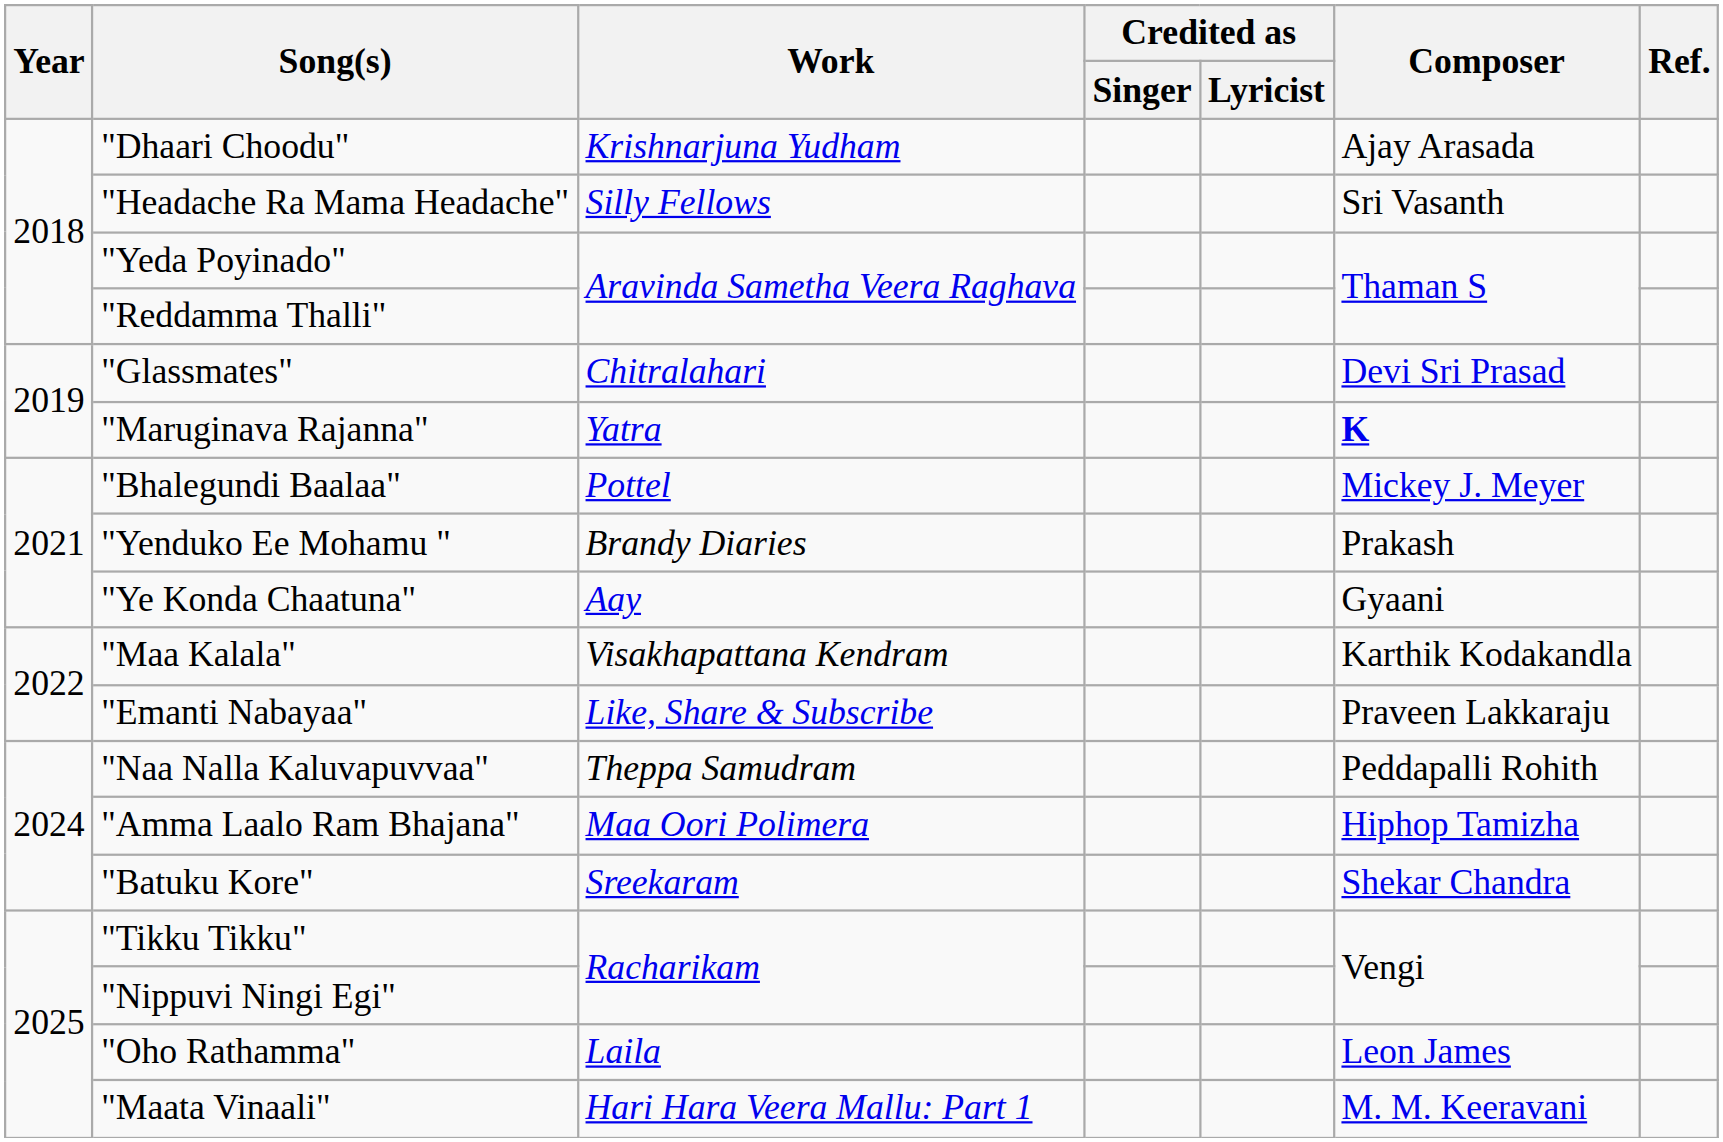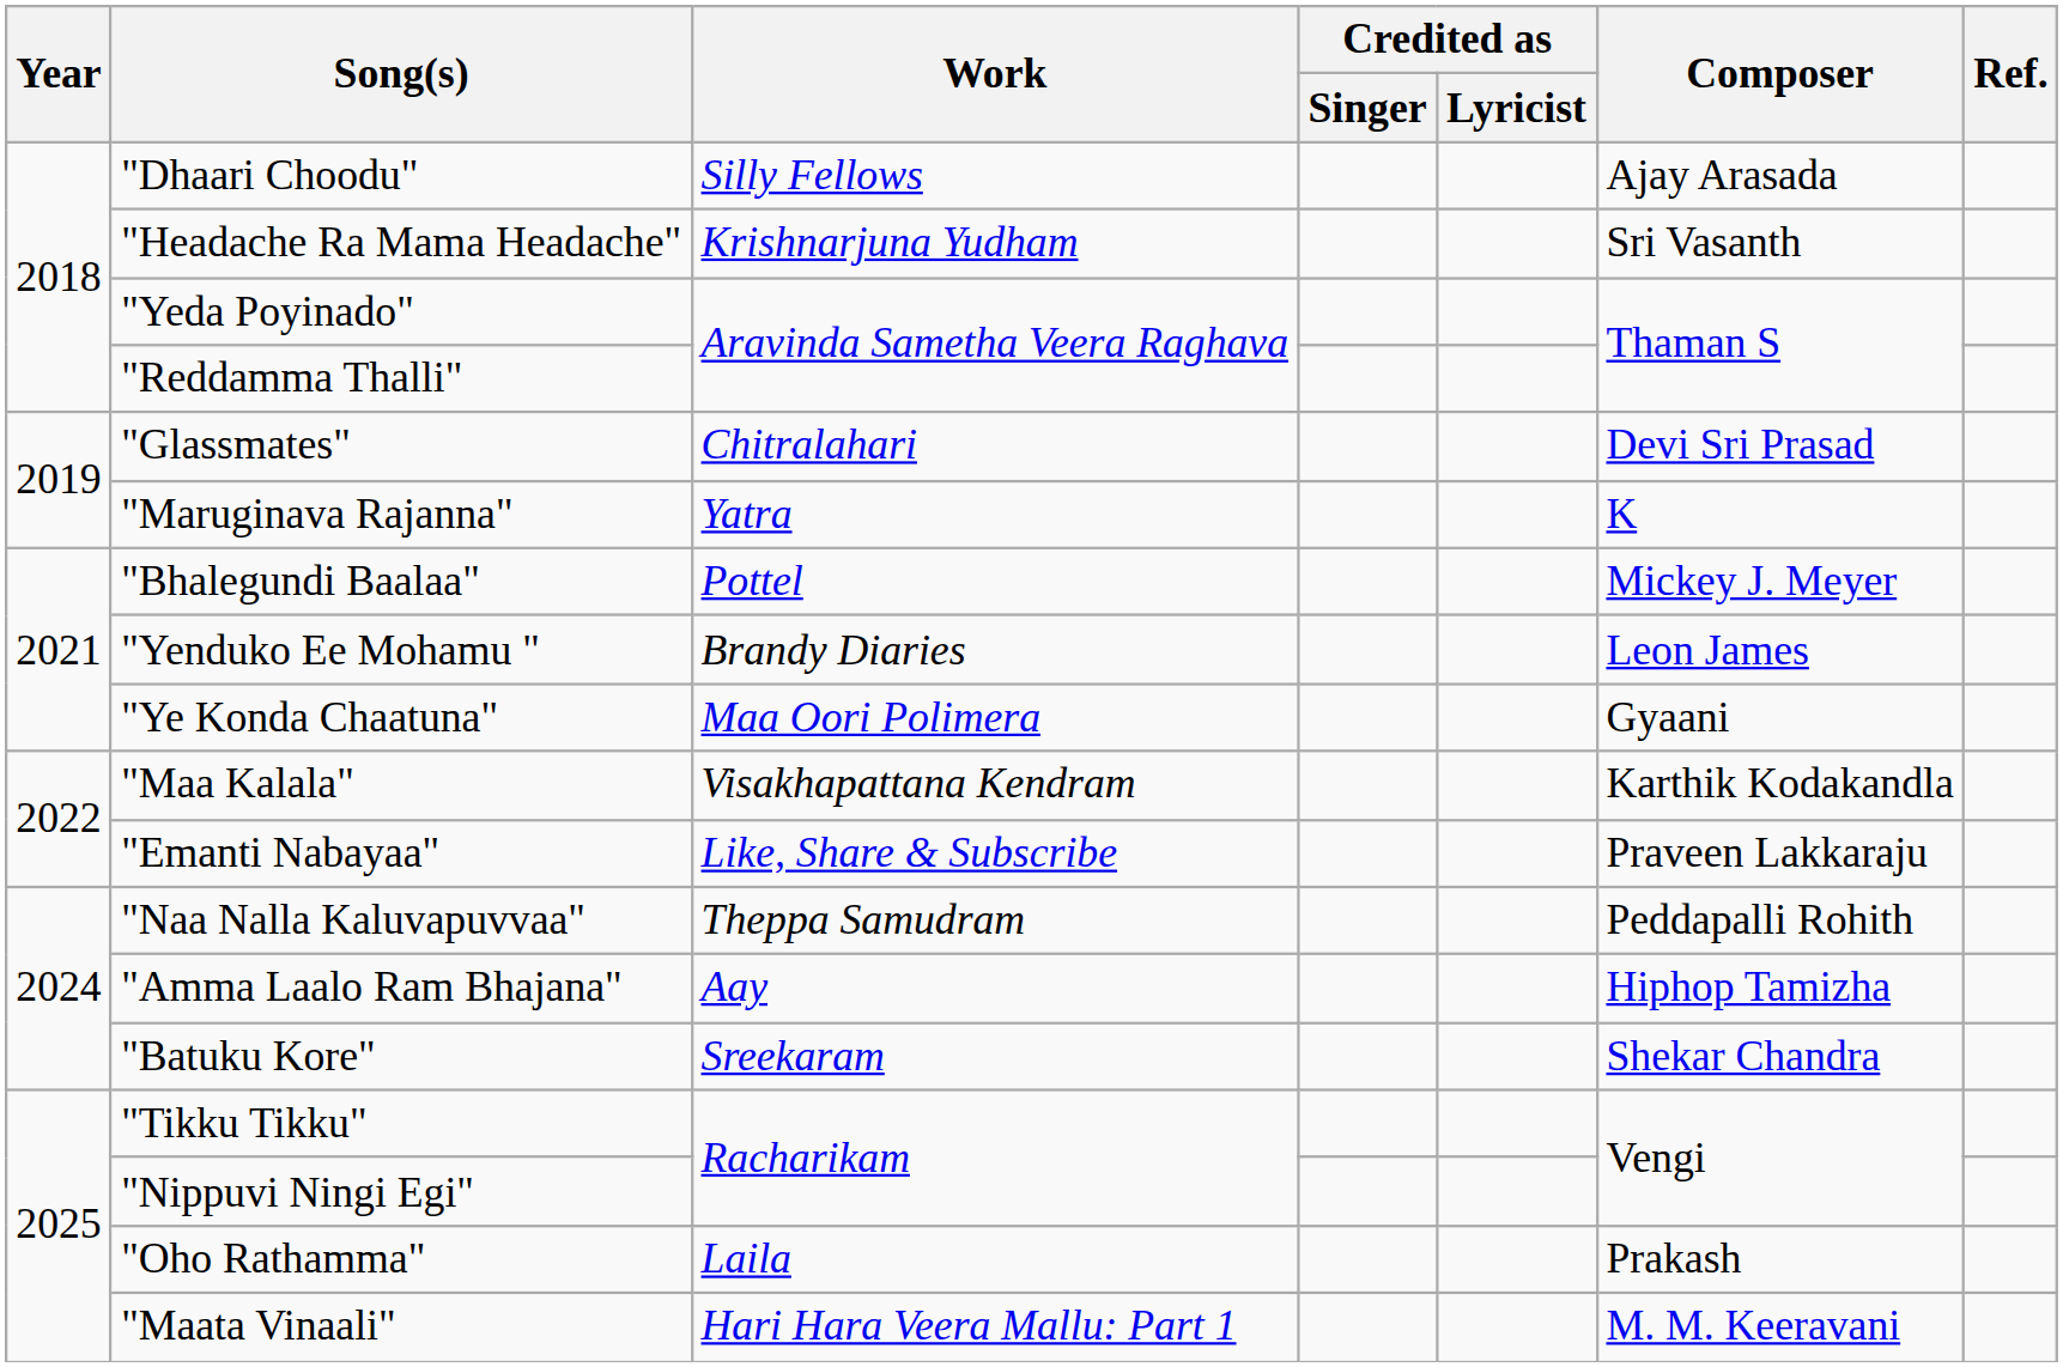"Dhaari Choodu" | Work: Krishnarjuna Yudham -> Silly Fellows
"Headache Ra Mama Headache" | Work: Silly Fellows -> Krishnarjuna Yudham
"Maruginava Rajanna" | Composer: bold -> normal
"Yenduko Ee Mohamu " | Composer: Prakash -> Leon James
"Ye Konda Chaatuna" | Work: Aay -> Maa Oori Polimera
"Amma Laalo Ram Bhajana" | Work: Maa Oori Polimera -> Aay
"Oho Rathamma" | Composer: Leon James -> Prakash
